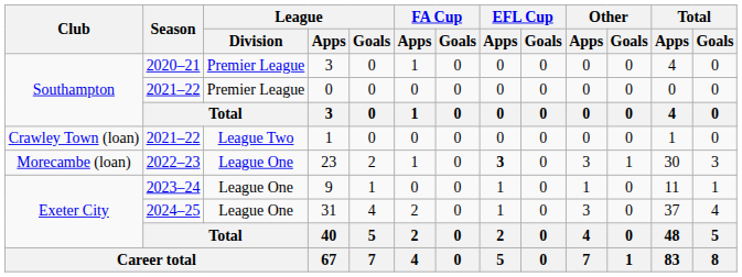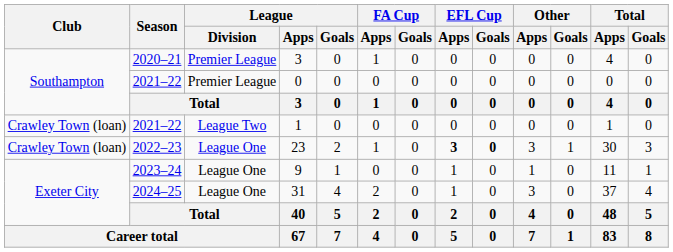23 | Club: Morecambe (loan) -> Crawley Town (loan)
23 | EFL Cup / Goals: normal -> bold
